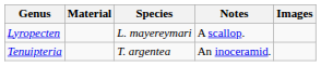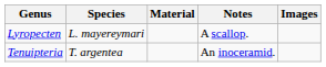columns swapped: Species <-> Material
